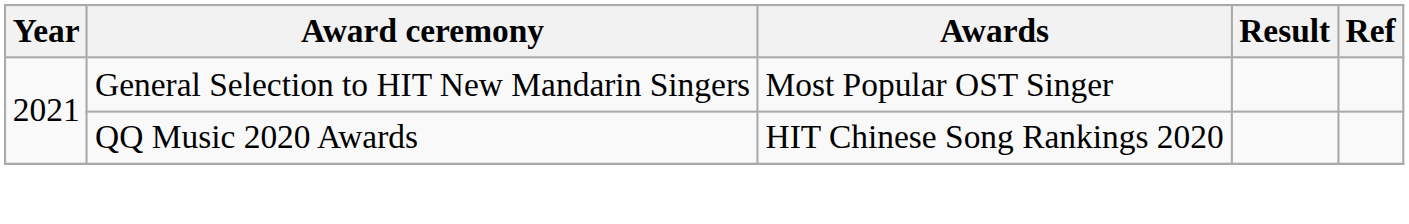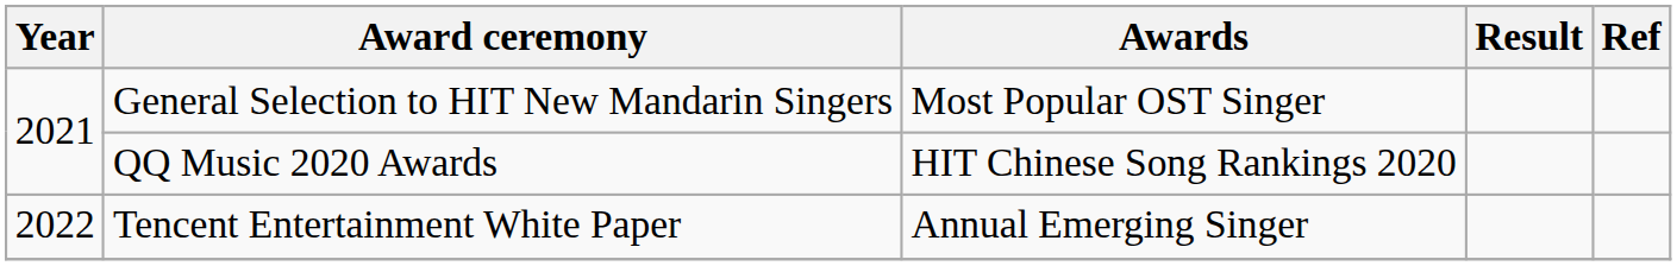+ row: 2022 | Tencent Entertainment White Paper | Annual Emerging Singer
